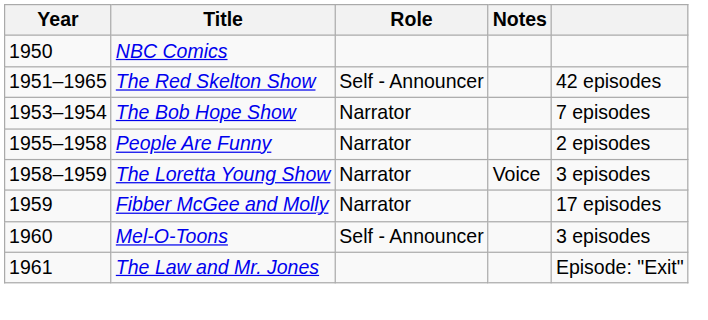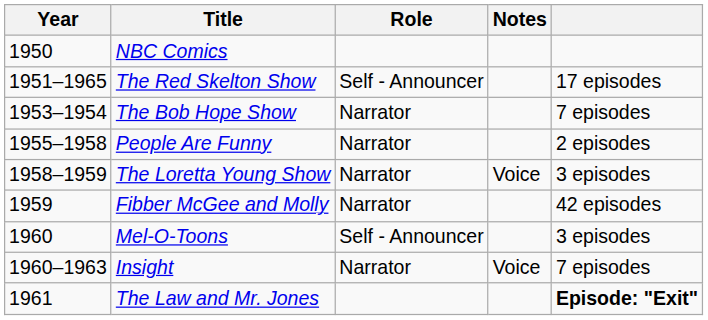The Red Skelton Show | column 5: 42 episodes -> 17 episodes
Fibber McGee and Molly | column 5: 17 episodes -> 42 episodes
+ row: 1960–1963 | Insight | Narrator | Voice | 7 episodes
The Law and Mr. Jones | column 5: normal -> bold
